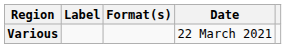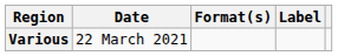columns swapped: Date <-> Label
